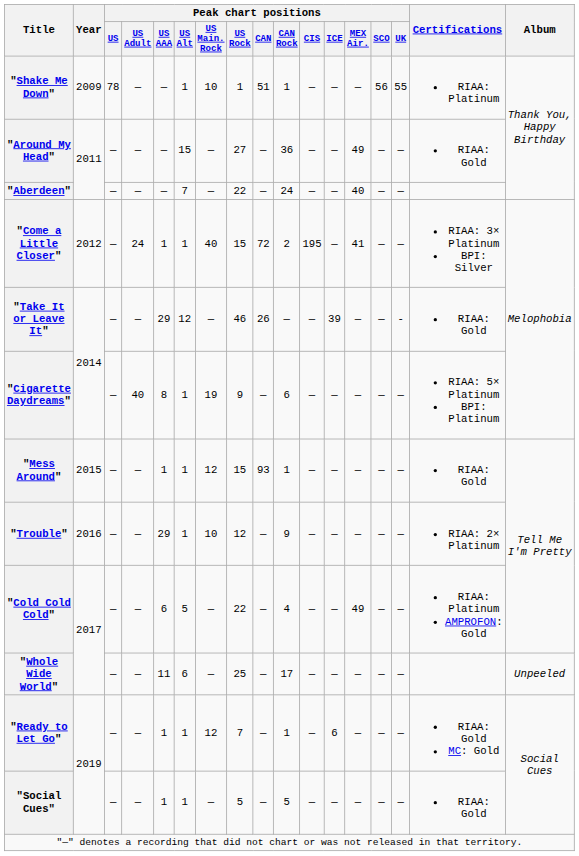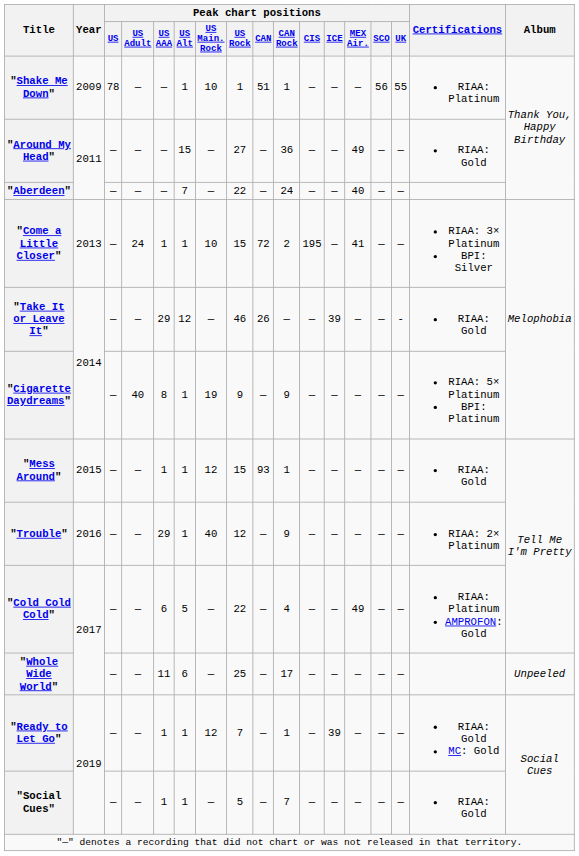"Come a Little Closer" | Year: 2012 -> 2013
"Come a Little Closer" | Peak chart positions / US Main. Rock: 40 -> 10
"Cigarette Daydreams" | Peak chart positions / CAN Rock: 6 -> 9
"Trouble" | Peak chart positions / US Main. Rock: 10 -> 40
"Ready to Let Go" | Peak chart positions / ICE: 6 -> 39
"Social Cues" | Peak chart positions / CAN Rock: 5 -> 7
